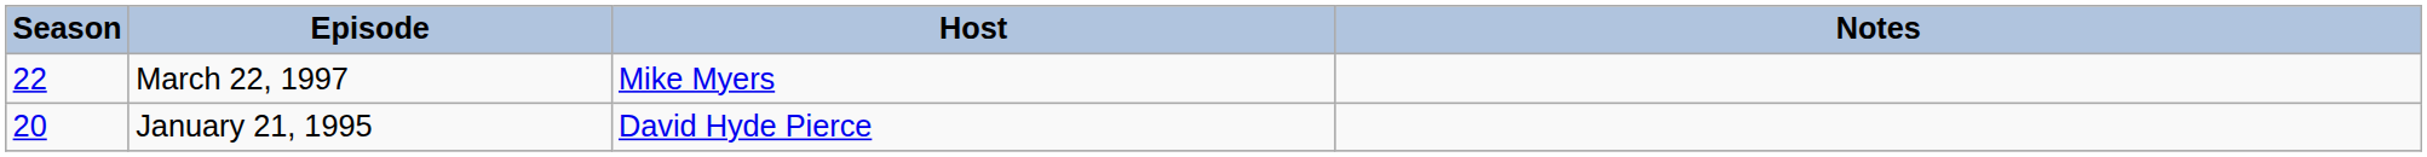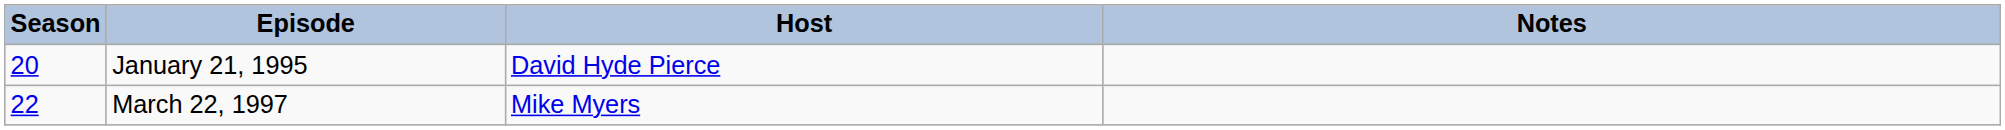rows swapped: January 21, 1995 <-> March 22, 1997
